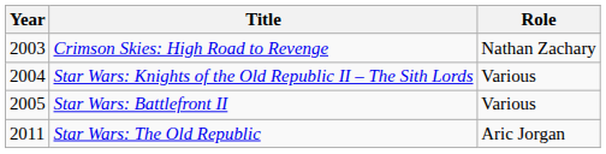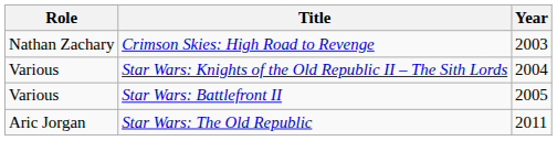columns swapped: Year <-> Role
